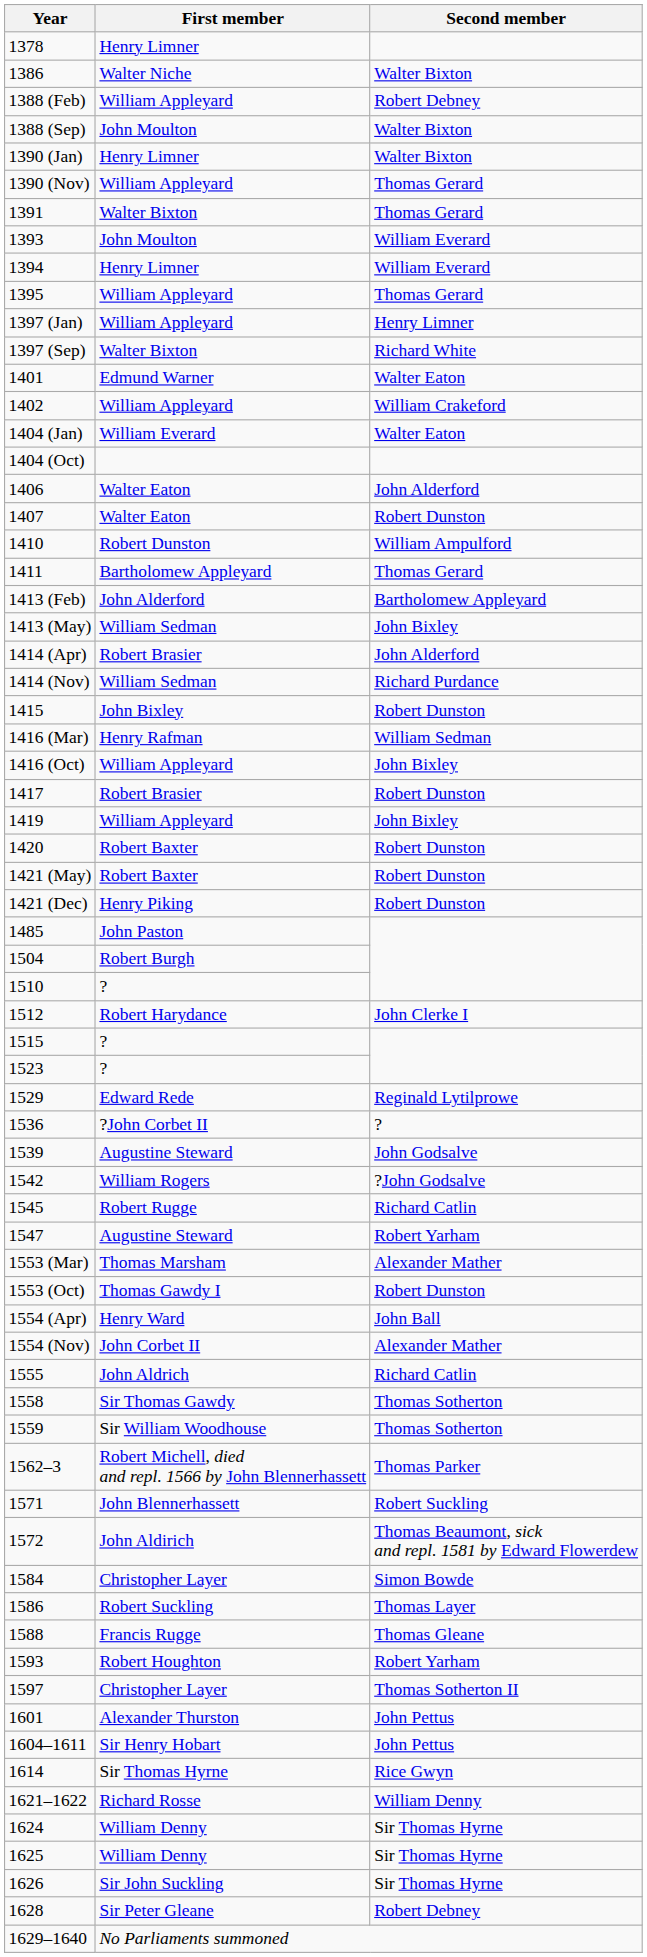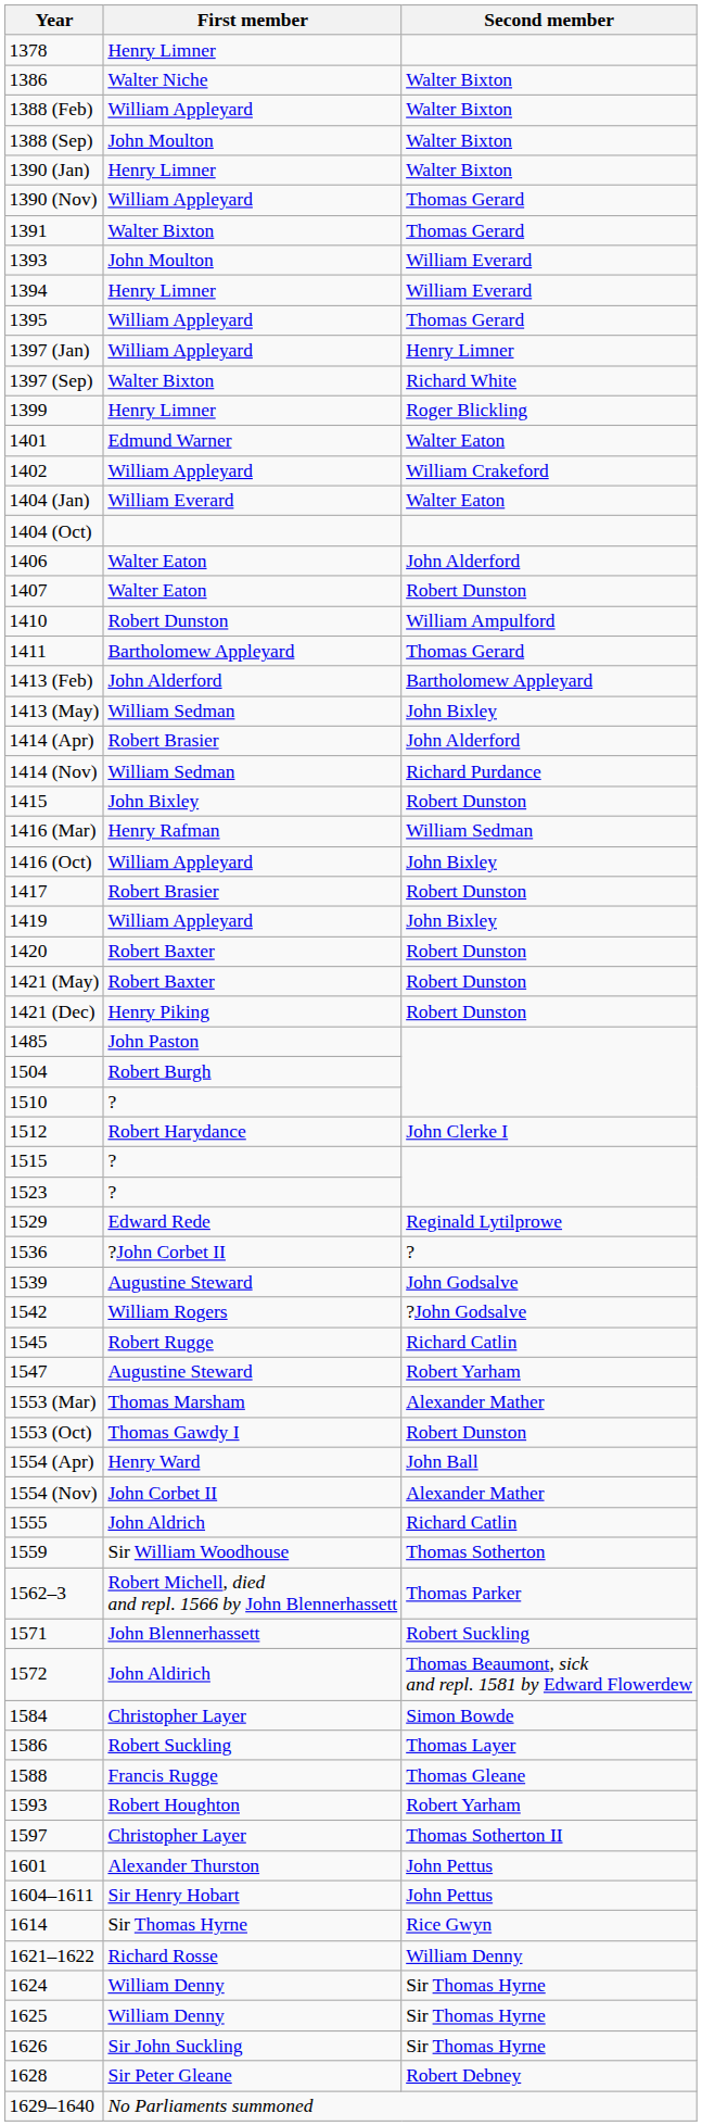1388 (Feb) | Second member: Robert Debney -> Walter Bixton
+ row: 1399 | Henry Limner | Roger Blickling
- row: 1558 | Sir Thomas Gawdy | Thomas Sotherton
